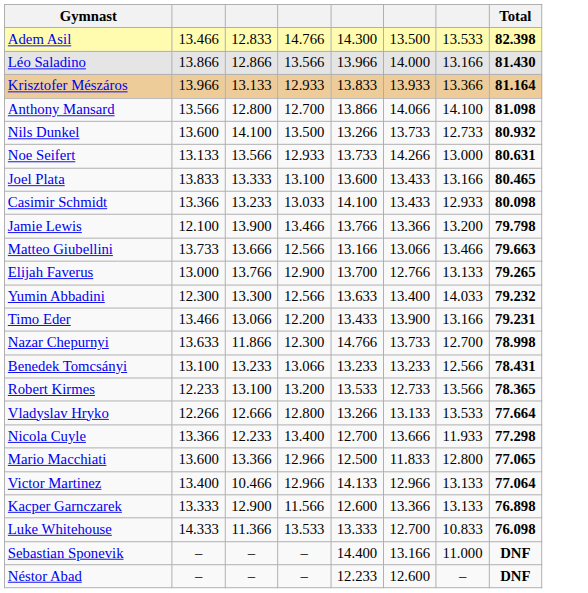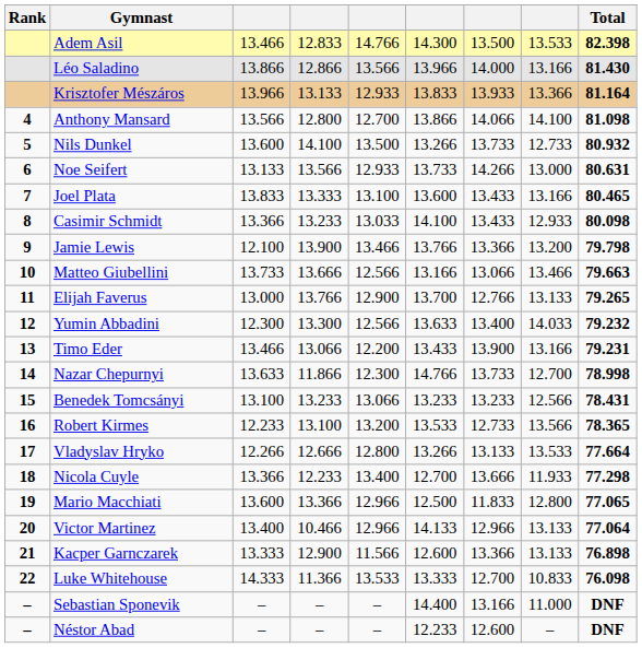+ column: Rank | 4 | 5 | 6 | 7 | 8 | 9 | 10 | 11 | 12 | 13 | 14 | 15 | 16 | 17 | 18 | 19 | 20 | 21 | 22 | – | –
